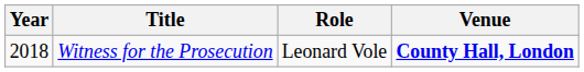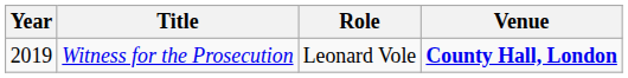Witness for the Prosecution | Year: 2018 -> 2019
